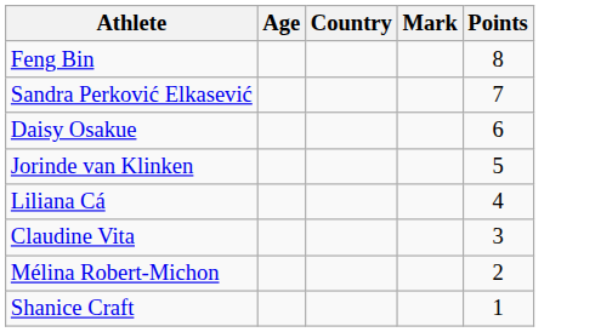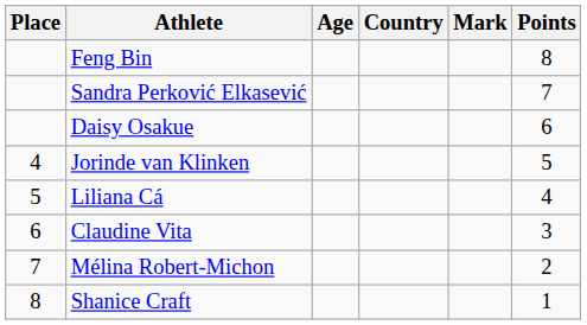+ column: Place | 4 | 5 | 6 | 7 | 8
